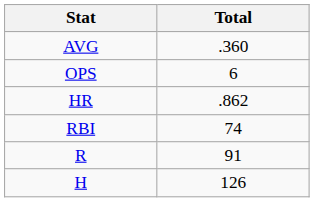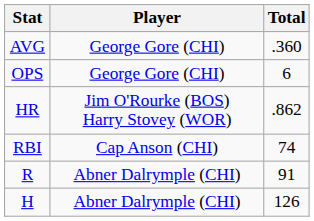+ column: Player | George Gore (CHI) | George Gore (CHI) | Jim O'Rourke (BOS) Harry Stovey (WOR) | Cap Anson (CHI) | Abner Dalrymple (CHI) | Abner Dalrymple (CHI)
